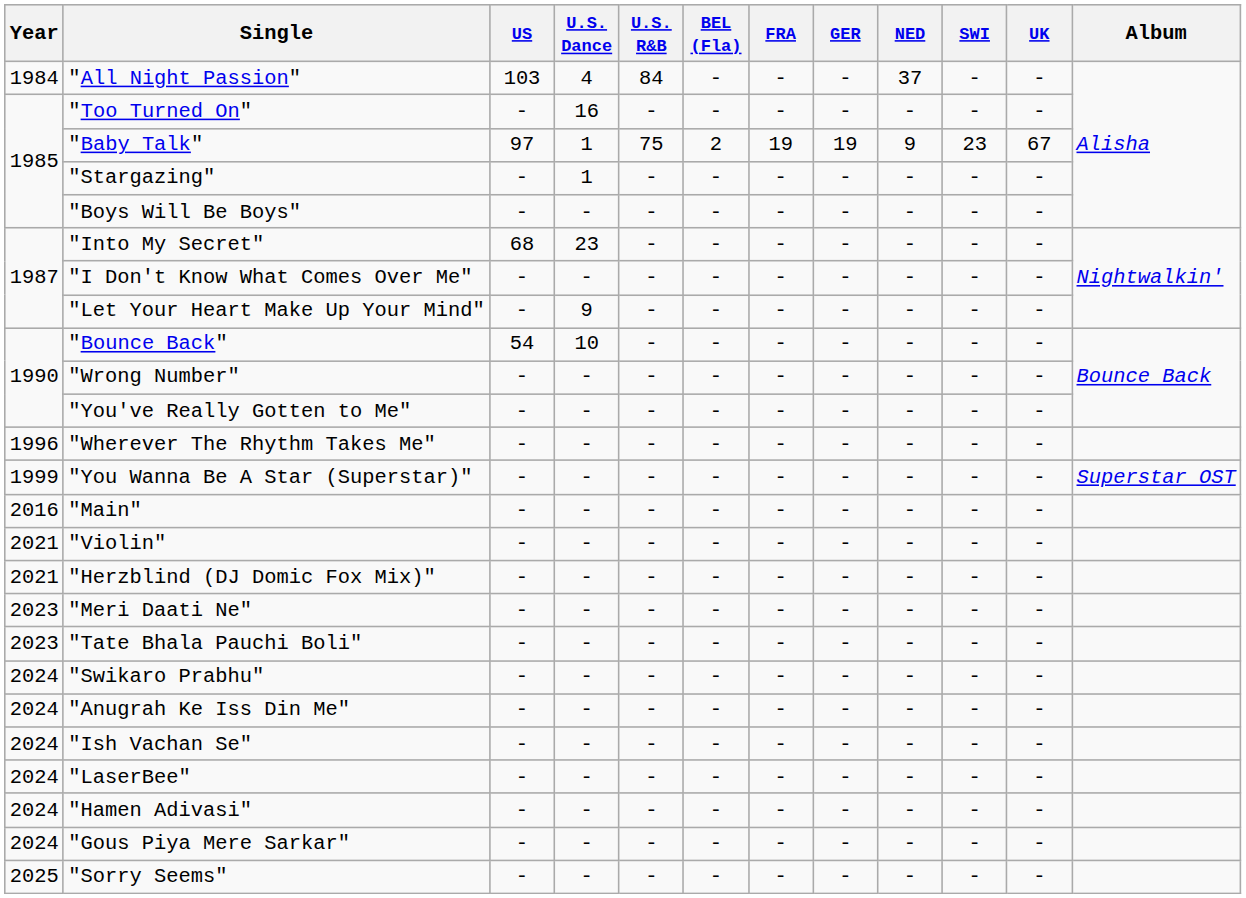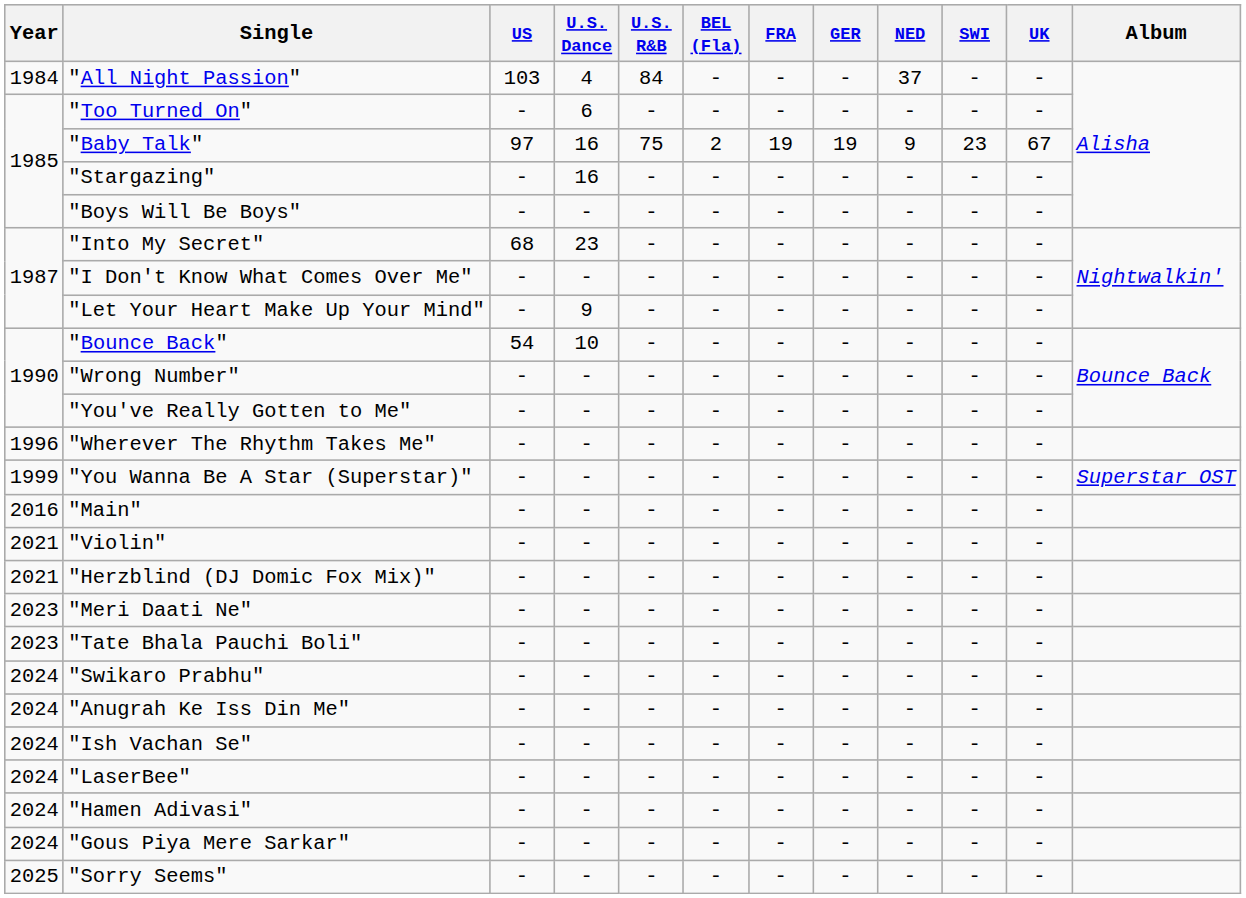"Too Turned On" | U.S. Dance: 16 -> 6
"Baby Talk" | U.S. Dance: 1 -> 16
"Stargazing" | U.S. Dance: 1 -> 16
